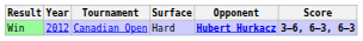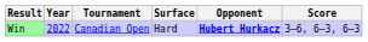Win | Year: 2012 -> 2022
Win | Score: bold -> normal
